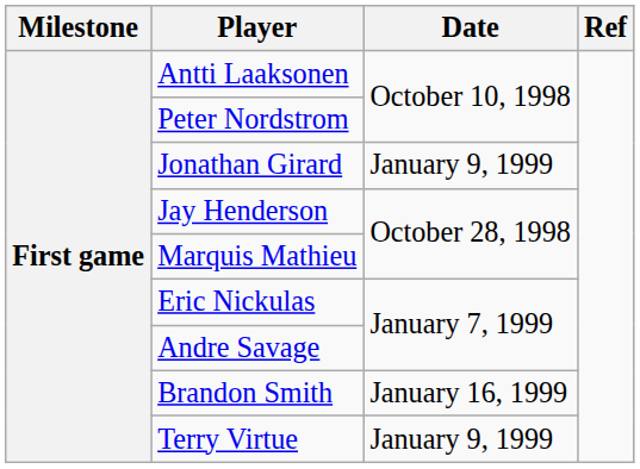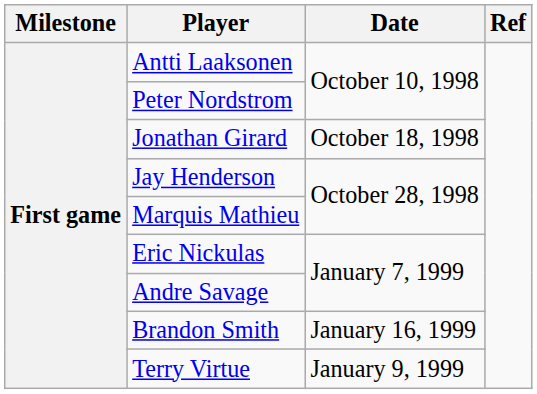Jonathan Girard | Date: January 9, 1999 -> October 18, 1998
